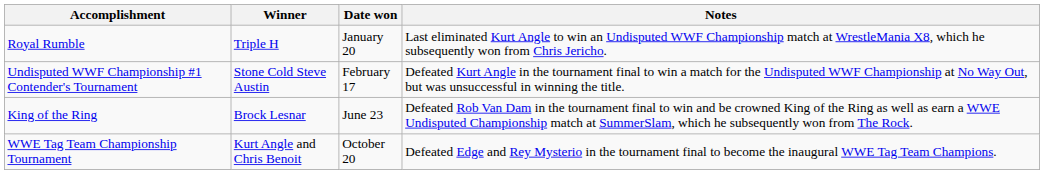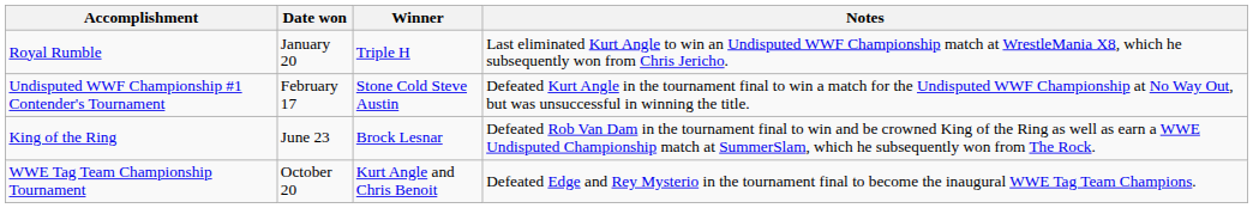columns swapped: Winner <-> Date won
